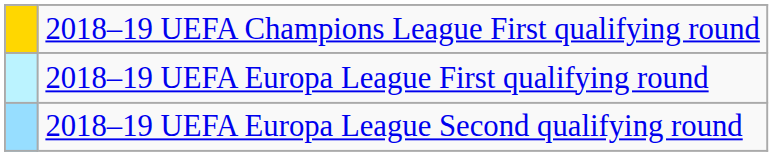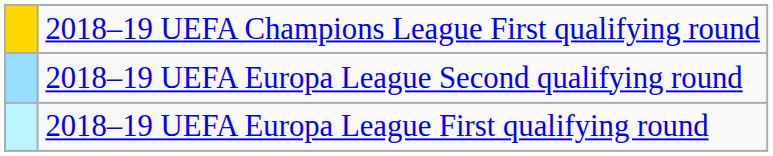rows swapped: 2018–19 UEFA Europa League Second qualifying round <-> 2018–19 UEFA Europa League First qualifying round
